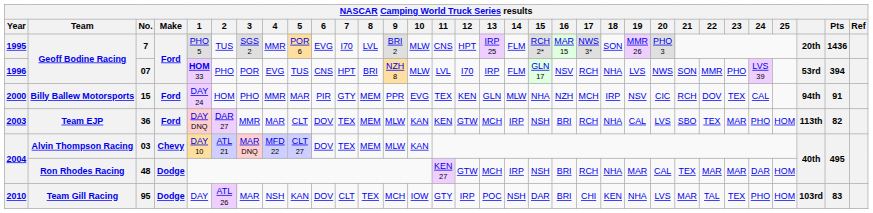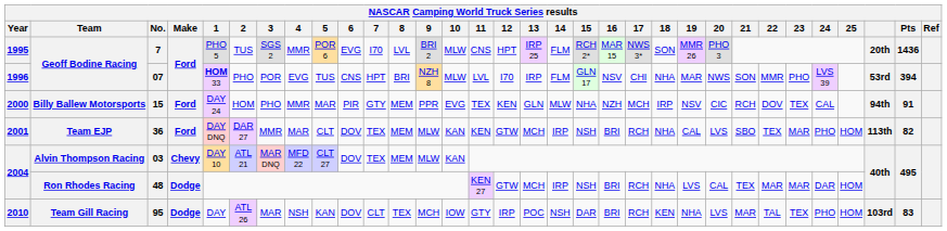07 | 17: RCH -> CHI
07 | 19: LVS -> MAR
36 | Year: 2003 -> 2001
48 | 19: MAR -> LVS
95 | 17: CHI -> RCH
